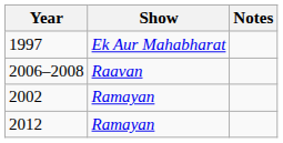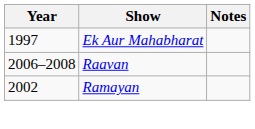- row: 2012 | Ramayan
